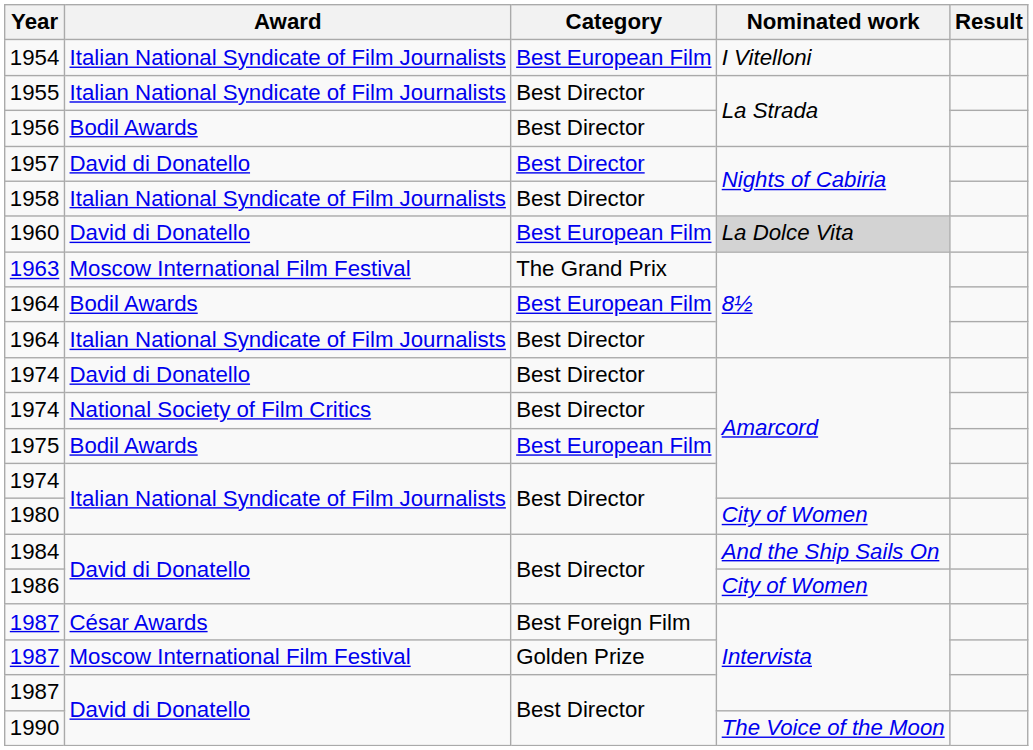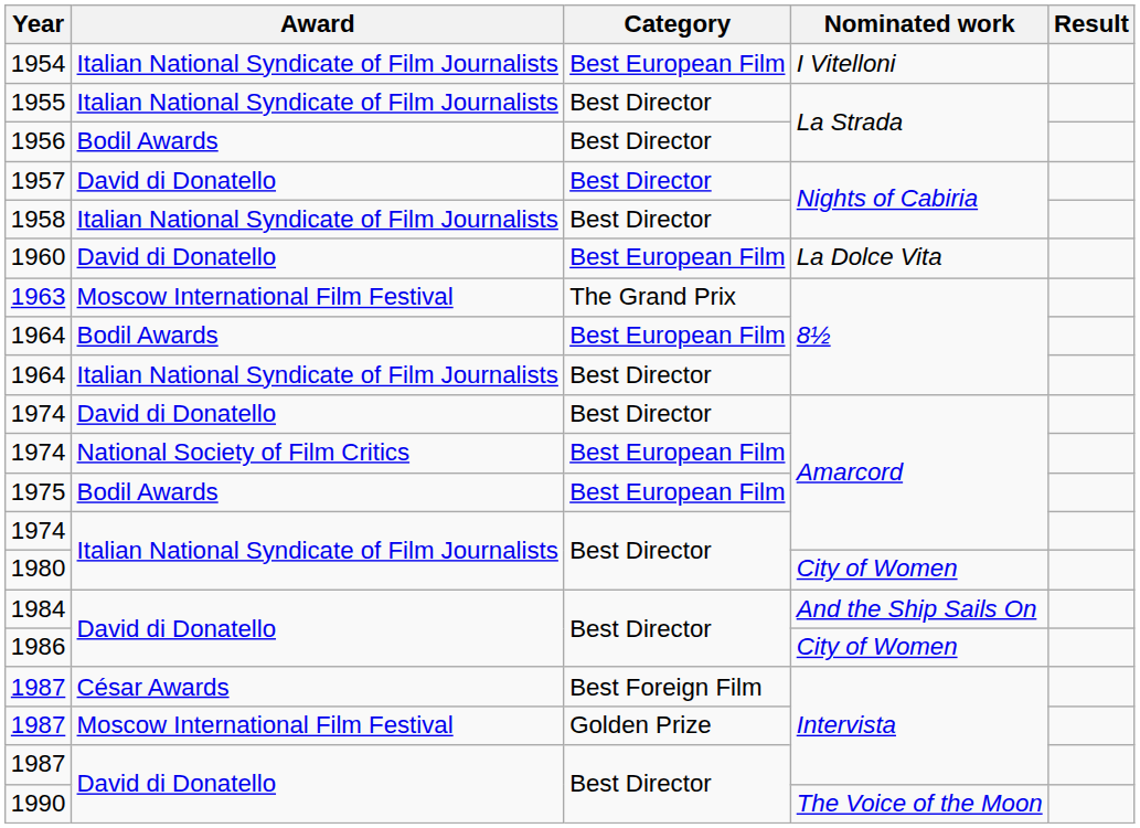1960 | Nominated work: lightgrey background -> no background
1974 / National Society of Film Critics | Category: Best Director -> Best European Film
